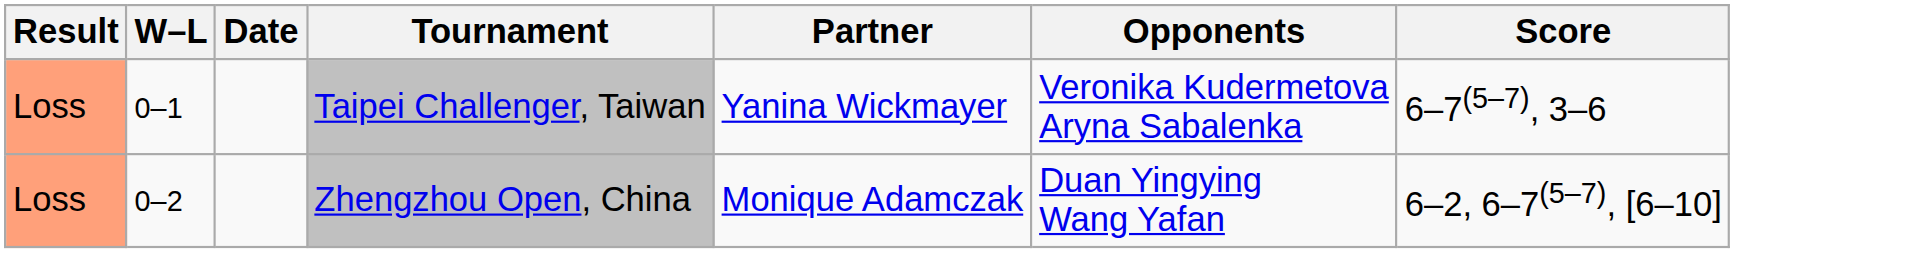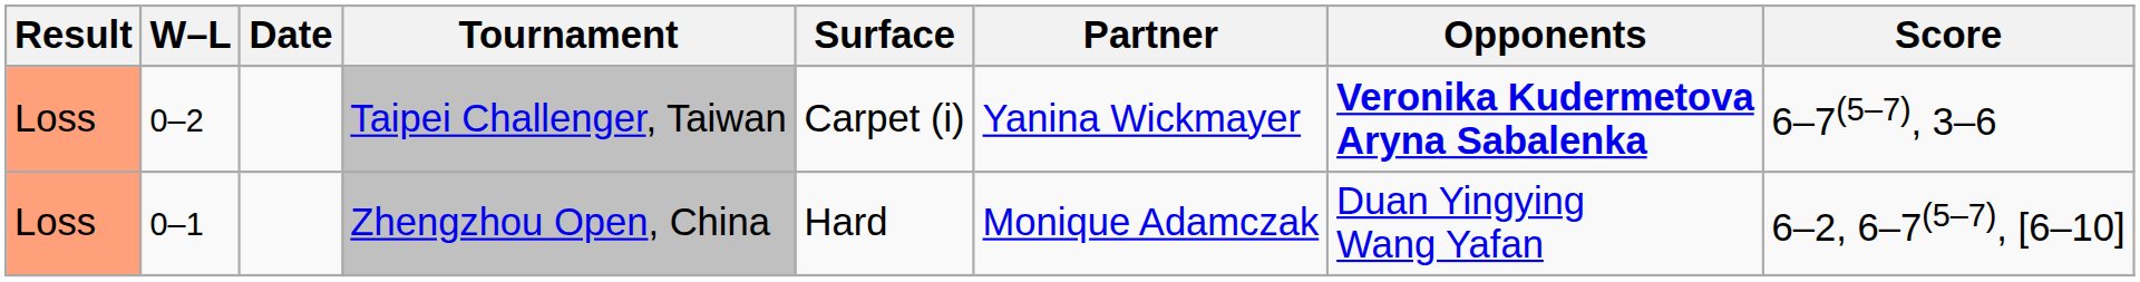+ column: Surface | Carpet (i) | Hard
Taipei Challenger, Taiwan | W–L: 0–1 -> 0–2
Taipei Challenger, Taiwan | Opponents: normal -> bold
Zhengzhou Open, China | W–L: 0–2 -> 0–1
